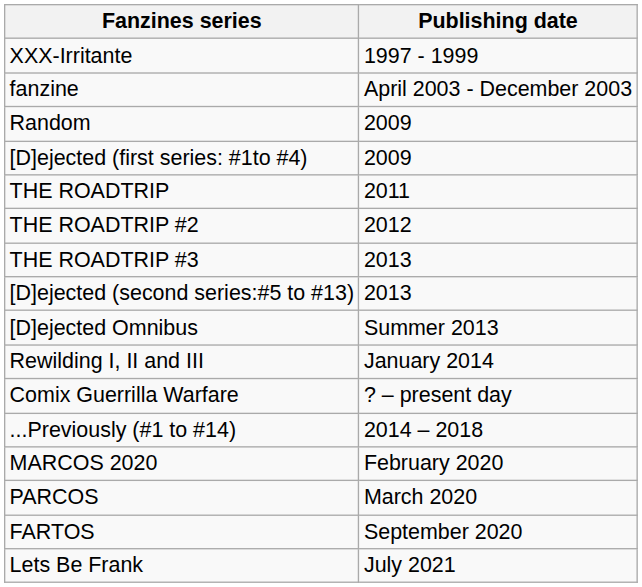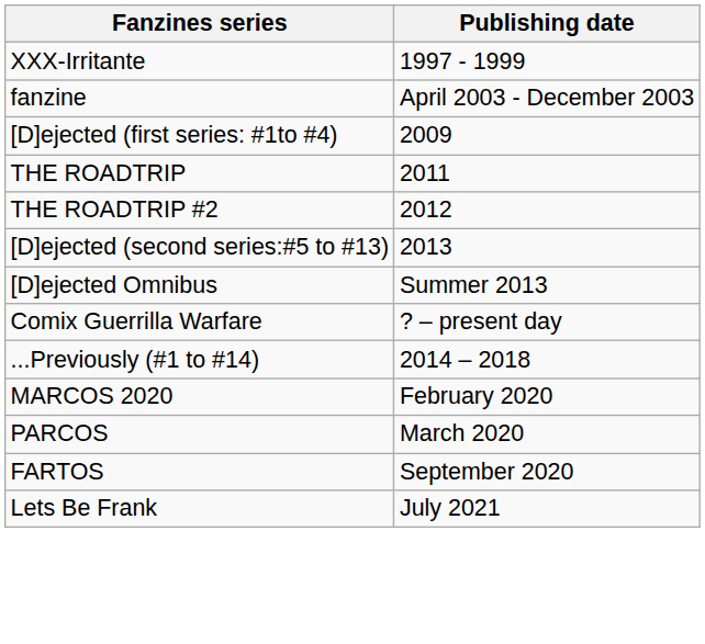- row: Random | 2009
- row: THE ROADTRIP #3 | 2013
- row: Rewilding I, II and III | January 2014
